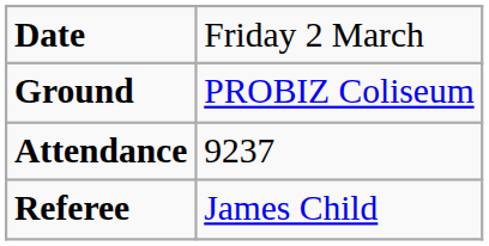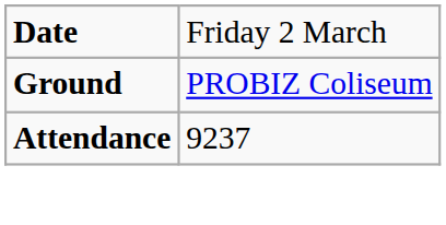- row: Referee | James Child
